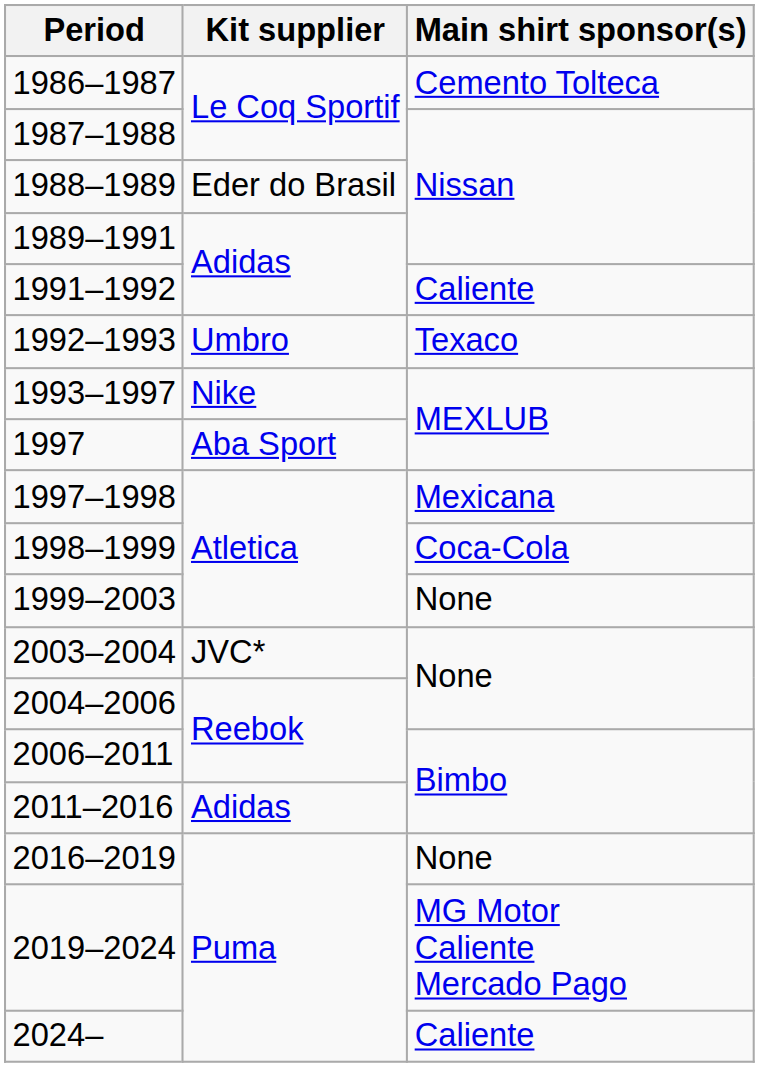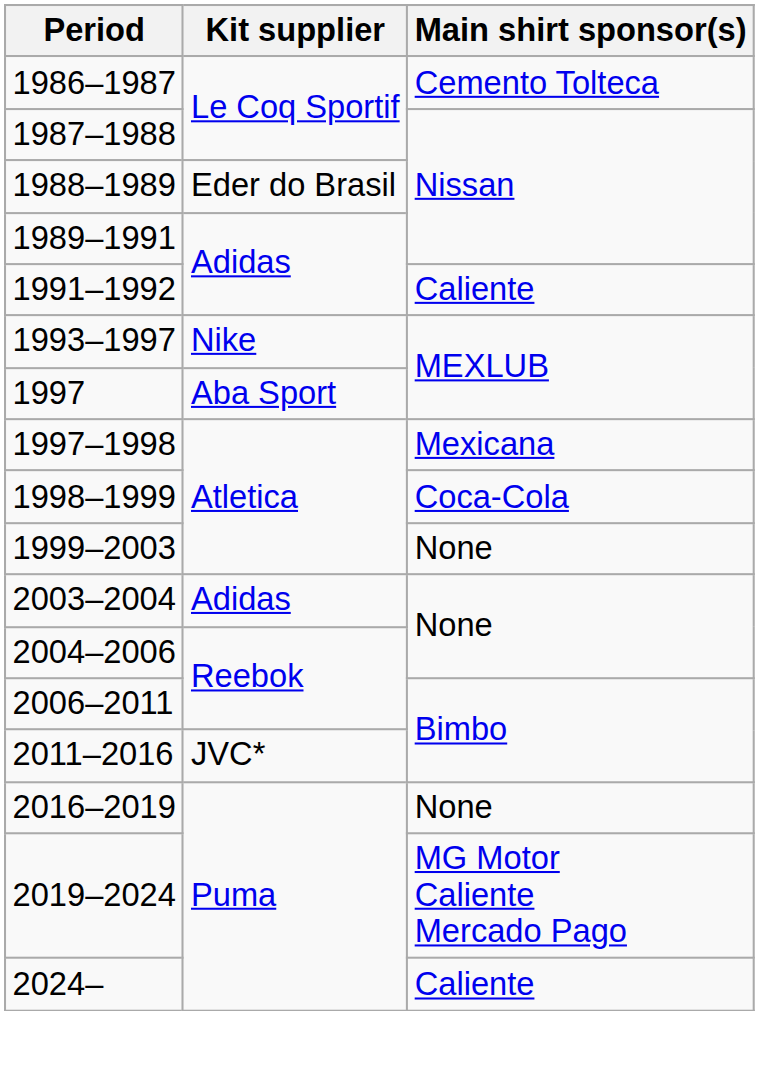- row: 1992–1993 | Umbro | Texaco
2003–2004 | Kit supplier: JVC* -> Adidas
2011–2016 | Kit supplier: Adidas -> JVC*
